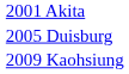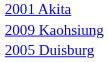rows swapped: 2005 Duisburg <-> 2009 Kaohsiung
